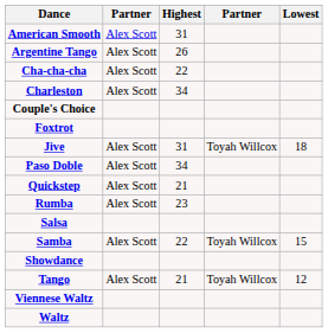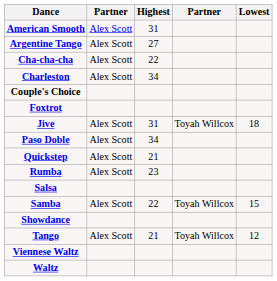Argentine Tango | Highest: 26 -> 27
